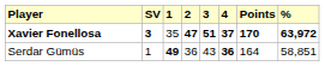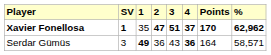Xavier Fonellosa | SV: 3 -> 1
Xavier Fonellosa | %: 63,972 -> 62,962
Serdar Gümüs | SV: 1 -> 3
Serdar Gümüs | %: 58,851 -> 58,571
